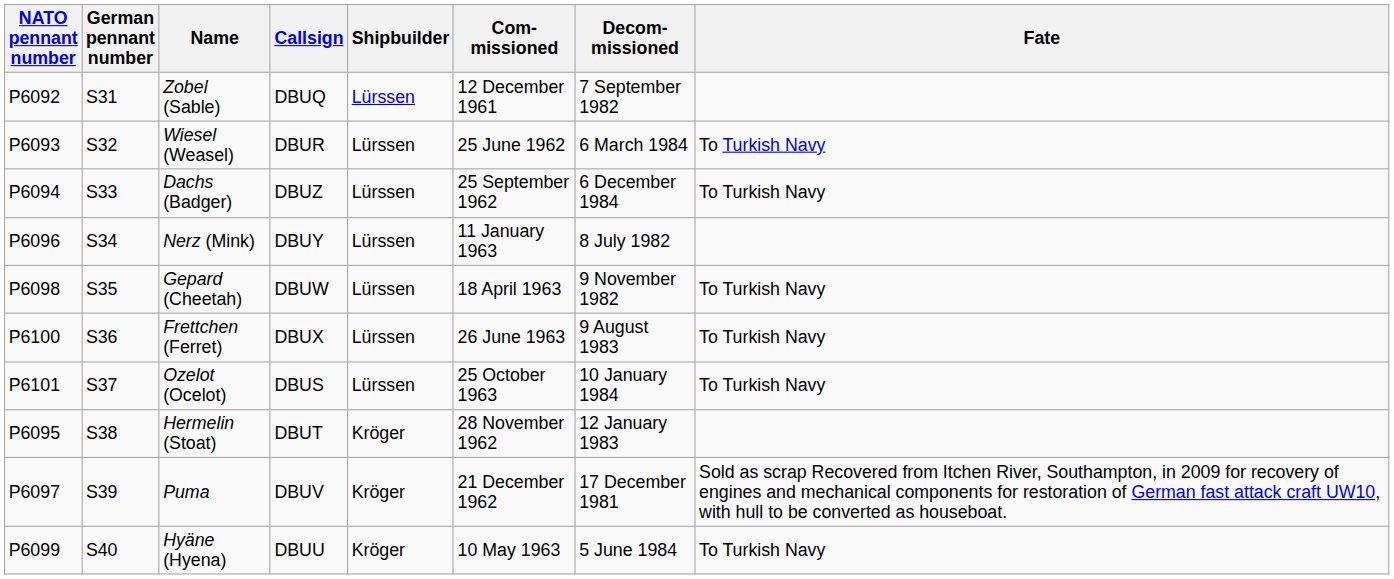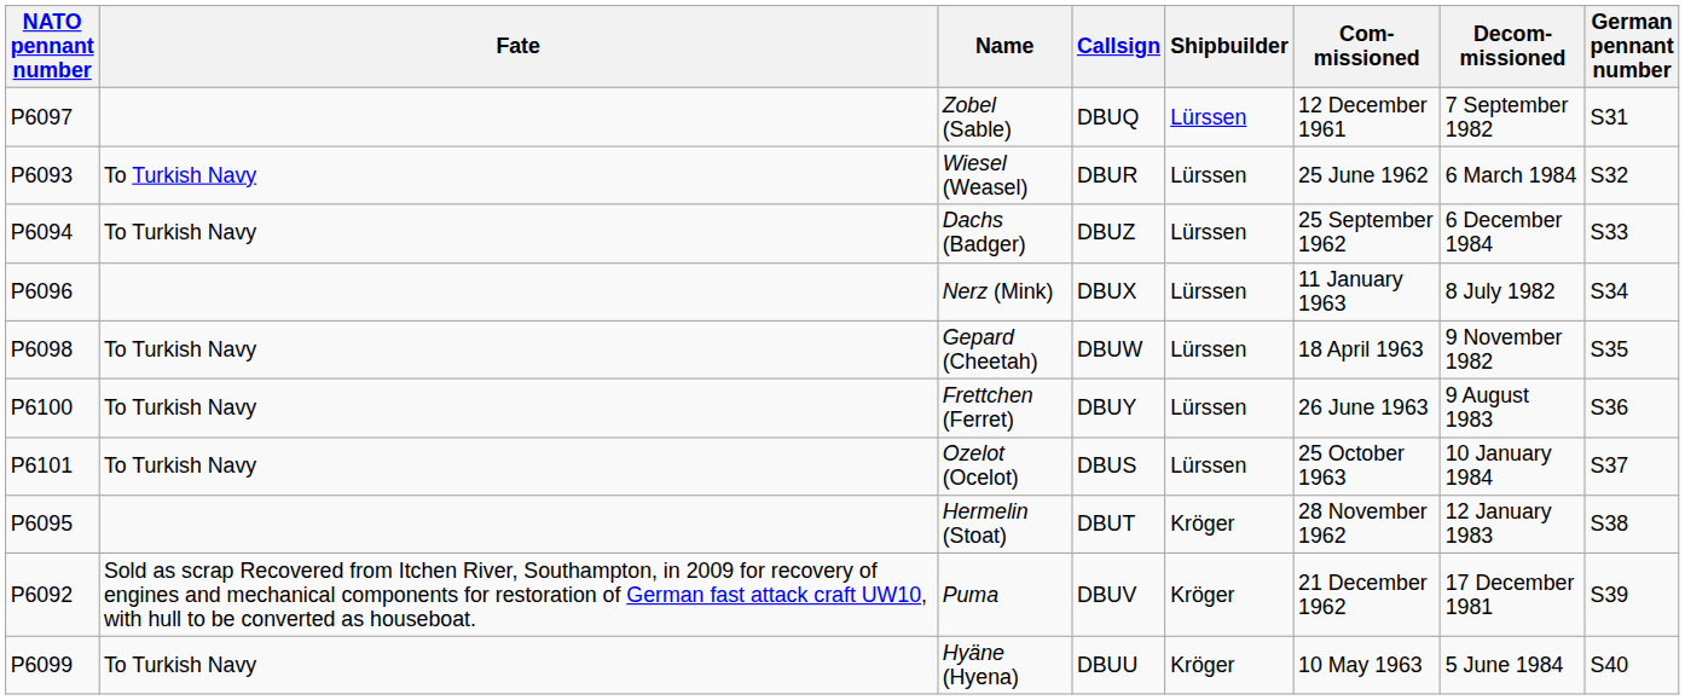columns swapped: German pennant number <-> Fate
Zobel (Sable) | NATO pennant number: P6092 -> P6097
Nerz (Mink) | Callsign: DBUY -> DBUX
Frettchen (Ferret) | Callsign: DBUX -> DBUY
Puma | NATO pennant number: P6097 -> P6092
